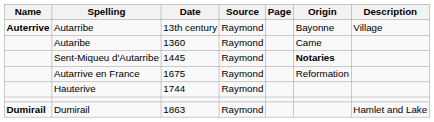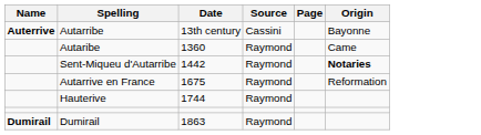- column: Description | Village | Hamlet and Lake
Autarribe | Source: Raymond -> Cassini
Sent-Miqueu d'Autarribe | Date: 1445 -> 1442
